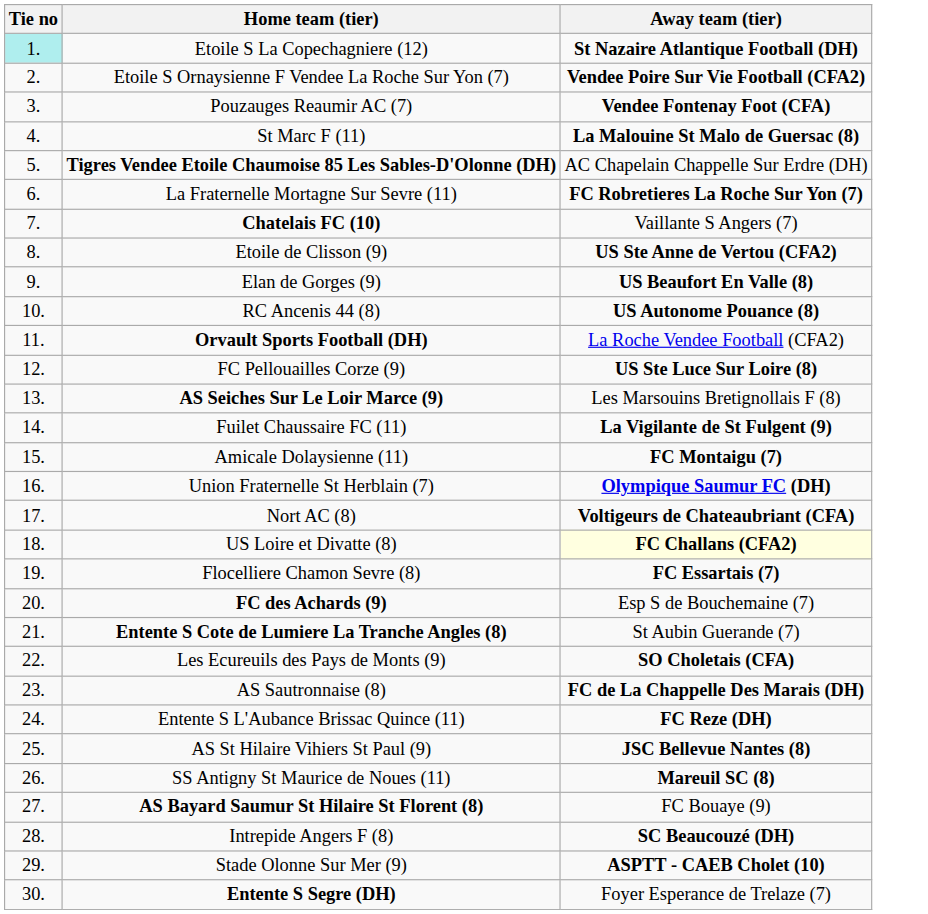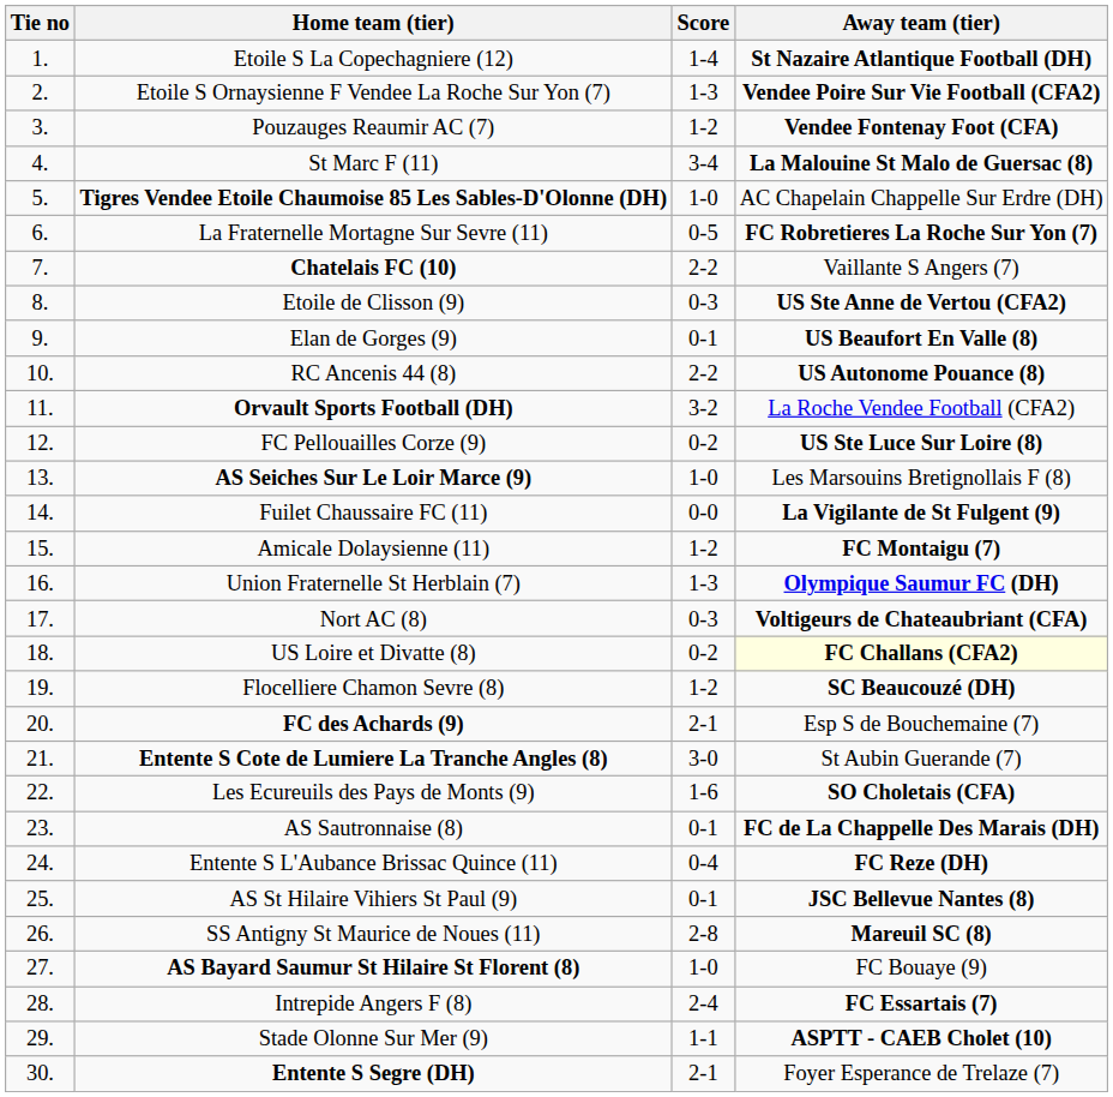+ column: Score | 1-4 | 1-3 | 1-2 | 3-4 | 1-0 | 0-5 | 2-2 | 0-3 | 0-1 | 2-2 | 3-2 | 0-2 | 1-0 | 0-0 | 1-2 | 1-3 | 0-3 | 0-2 | 1-2 | 2-1 | 3-0 | 1-6 | 0-1 | 0-4 | 0-1 | 2-8 | 1-0 | 2-4 | 1-1 | 2-1
Etoile S La Copechagniere (12) | Tie no: paleturquoise background -> no background
Flocelliere Chamon Sevre (8) | Away team (tier): FC Essartais (7) -> SC Beaucouzé (DH)
Intrepide Angers F (8) | Away team (tier): SC Beaucouzé (DH) -> FC Essartais (7)
